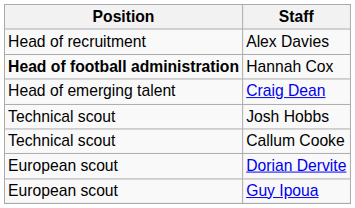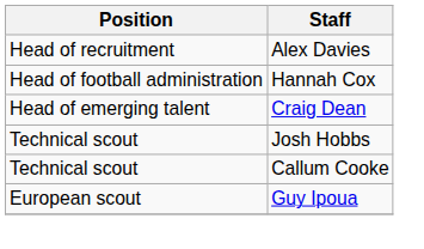Hannah Cox | Position: bold -> normal
- row: European scout | Dorian Dervite
